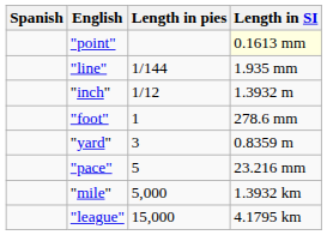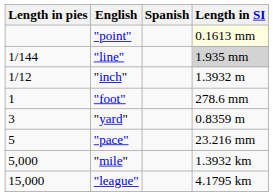columns swapped: Spanish <-> Length in pies
"line" | Length in SI: no background -> lightgrey background
